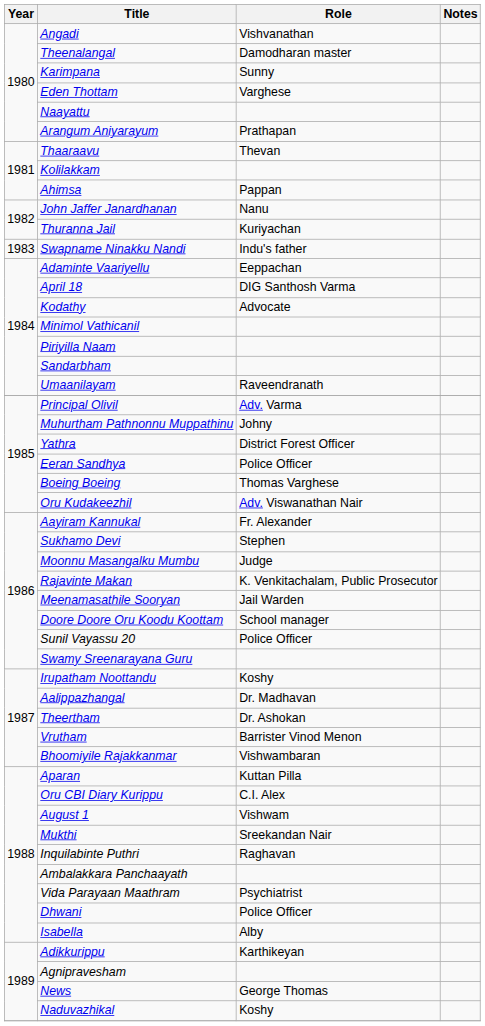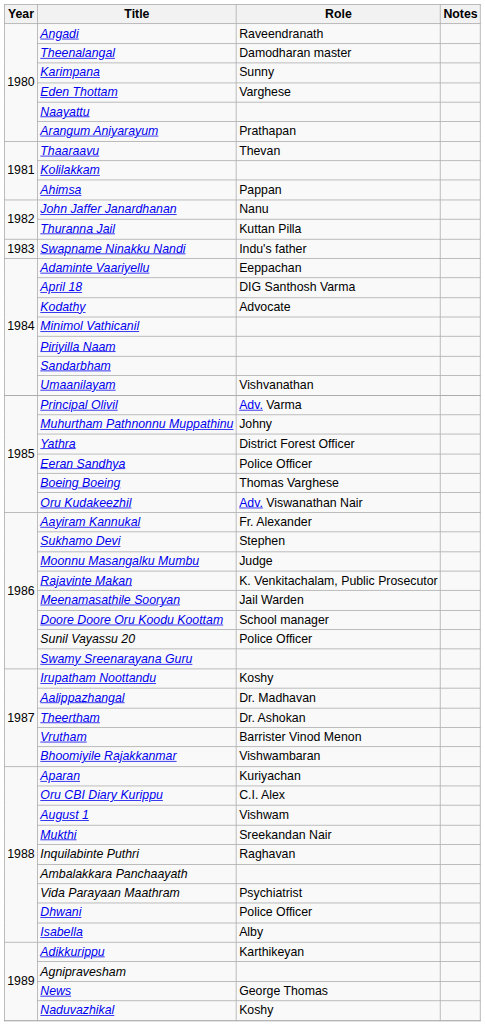Angadi | Role: Vishvanathan -> Raveendranath
Thuranna Jail | Role: Kuriyachan -> Kuttan Pilla
Umaanilayam | Role: Raveendranath -> Vishvanathan
Aparan | Role: Kuttan Pilla -> Kuriyachan
